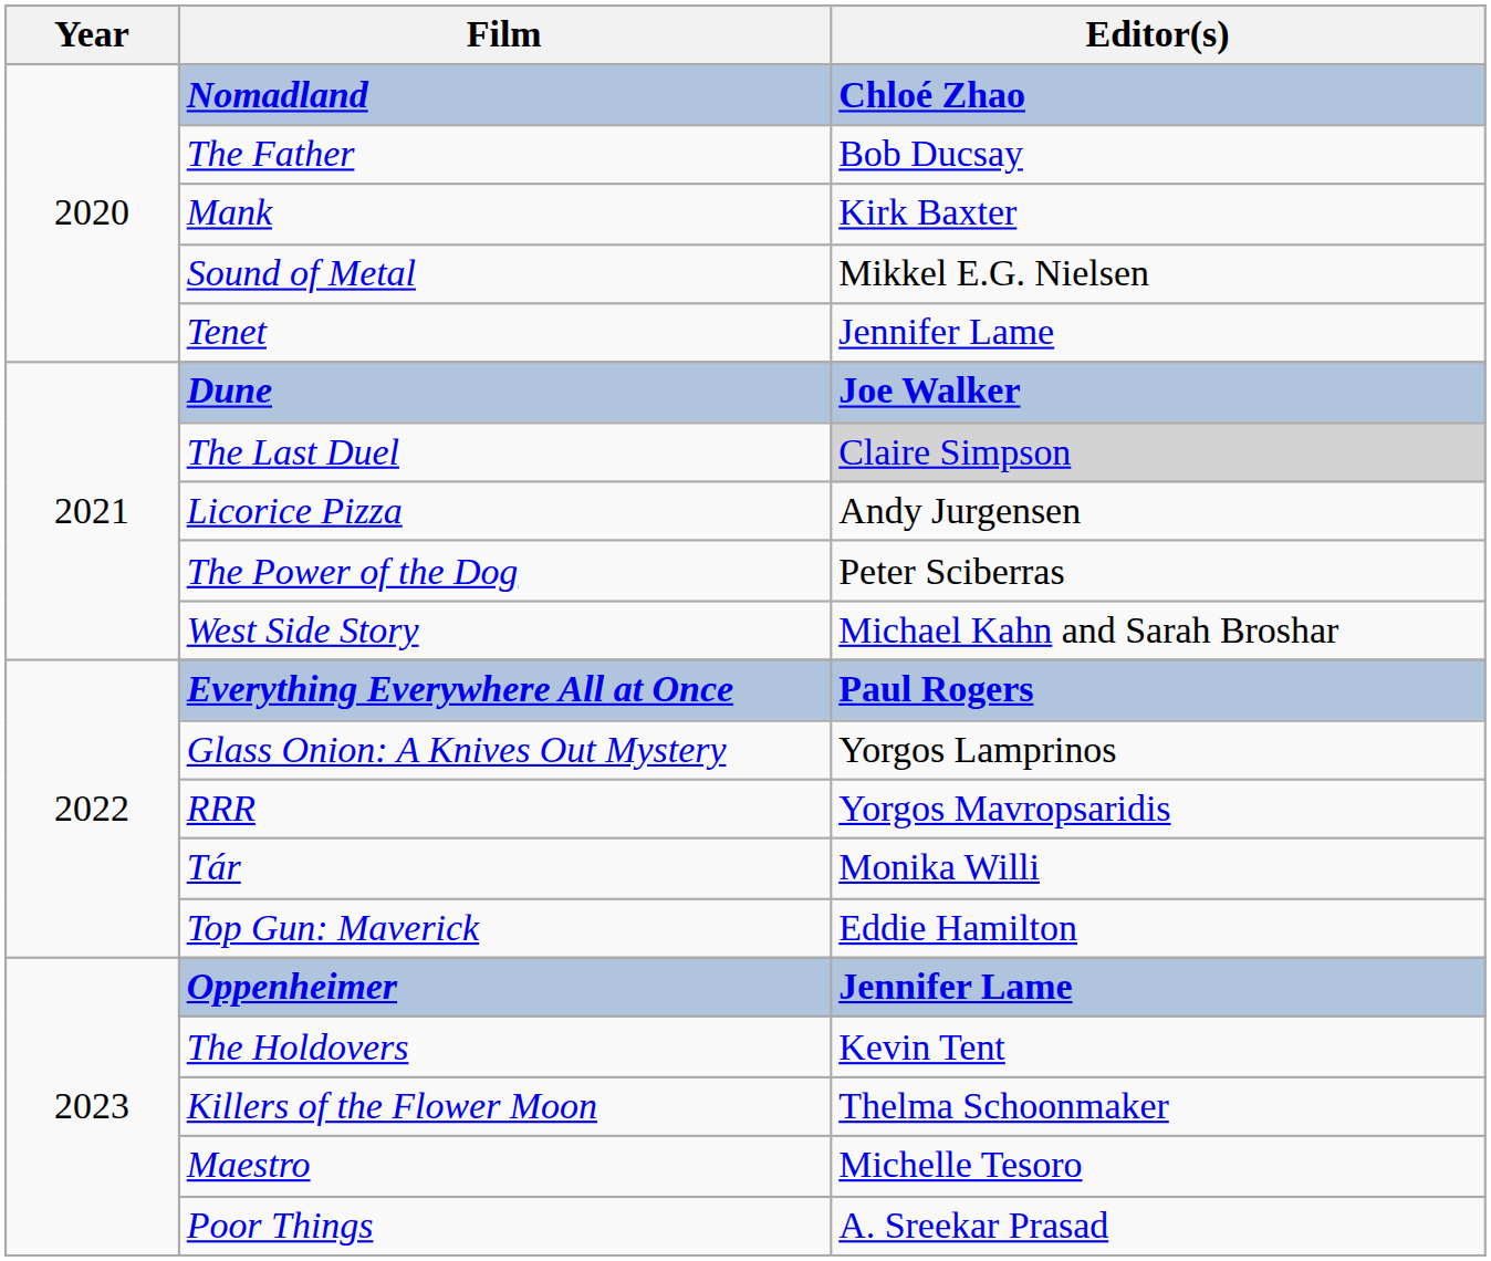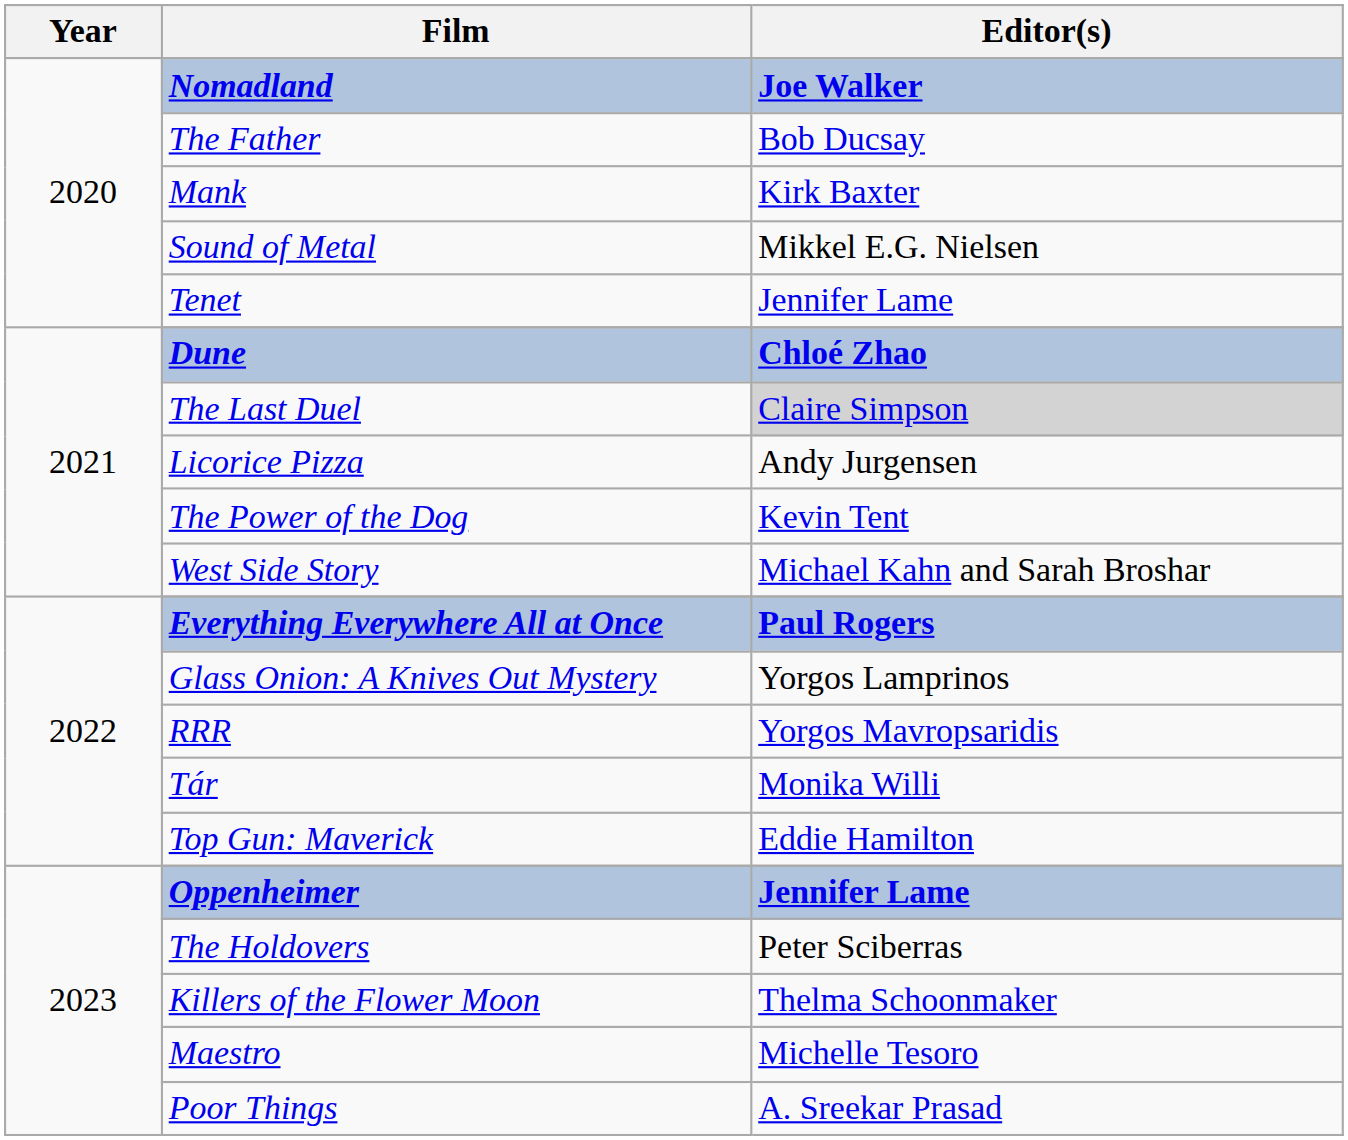Nomadland | Editor(s): Chloé Zhao -> Joe Walker
Dune | Editor(s): Joe Walker -> Chloé Zhao
The Power of the Dog | Editor(s): Peter Sciberras -> Kevin Tent
The Holdovers | Editor(s): Kevin Tent -> Peter Sciberras
